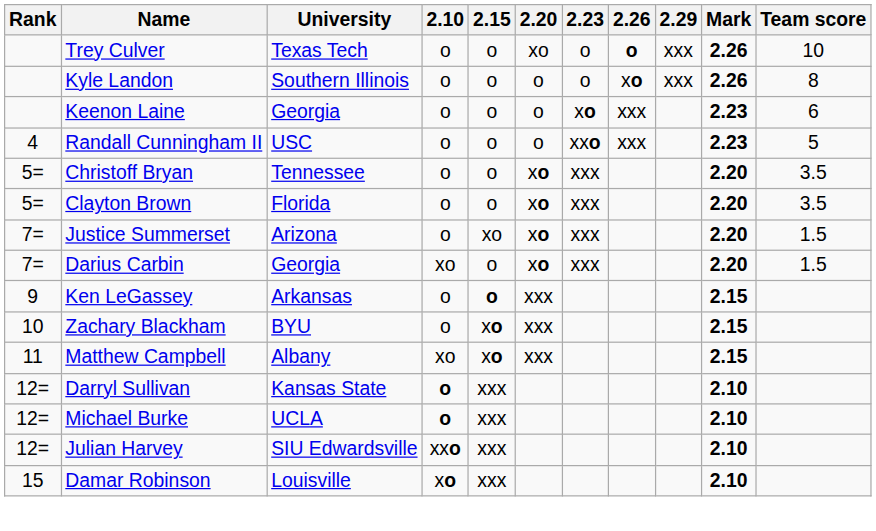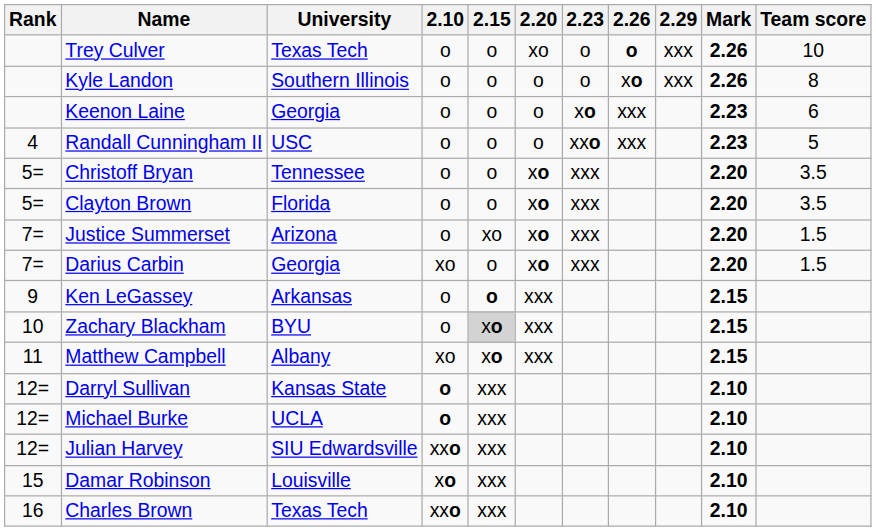Zachary Blackham | 2.15: no background -> lightgrey background
+ row: 16 | Charles Brown | Texas Tech | xxo | xxx | 2.10
